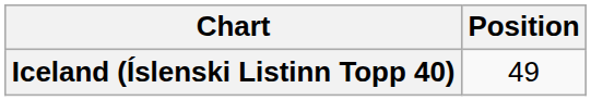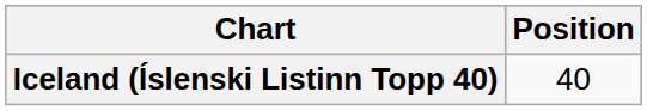Iceland (Íslenski Listinn Topp 40) | Position: 49 -> 40
